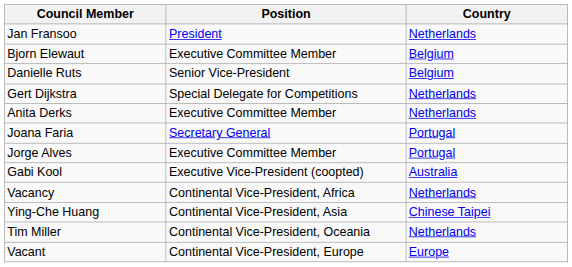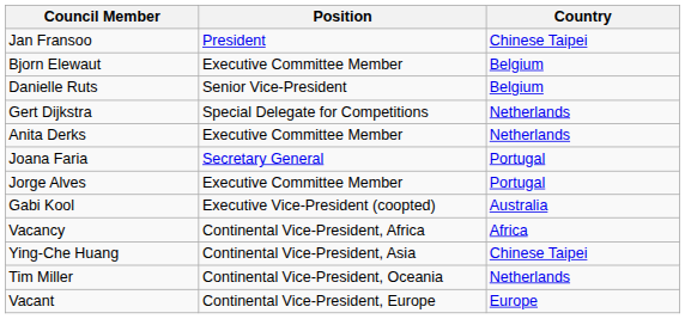Jan Fransoo | Country: Netherlands -> Chinese Taipei
Vacancy | Country: Netherlands -> Africa
